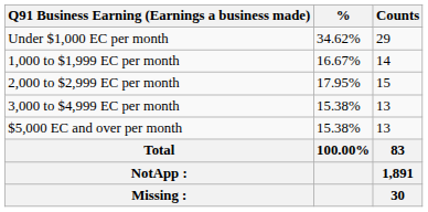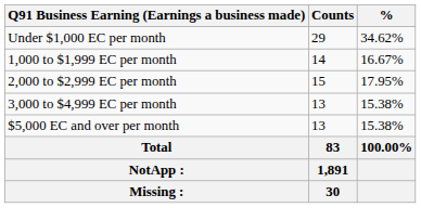columns swapped: Counts <-> %
